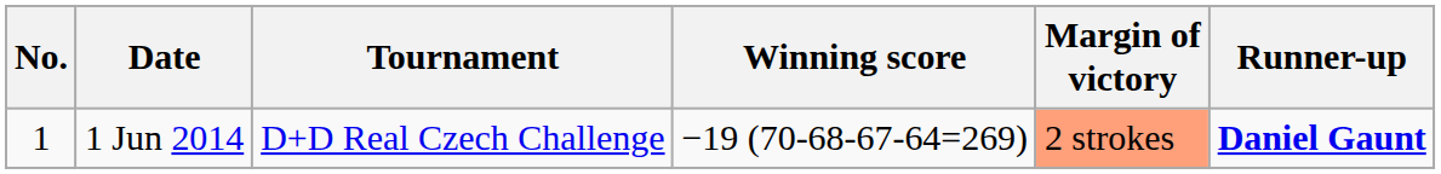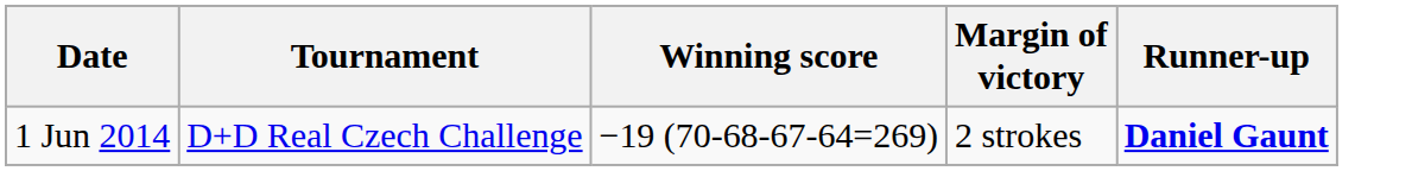- column: No. | 1
1 Jun 2014 | Margin of victory: lightsalmon background -> no background
